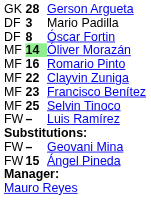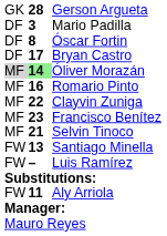+ row: DF | 17 | Bryan Castro
Óliver Morazán | column 1: no background -> lightgrey background
Selvin Tinoco | column 2: 25 -> 21
+ row: FW | 13 | Santiago Minella
- row: FW | – | Geovani Mina
- row: FW | 15 | Ángel Pineda
+ row: FW | 11 | Aly Arriola
